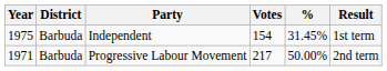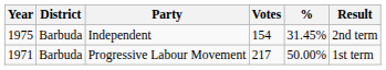Independent | Result: 1st term -> 2nd term
Progressive Labour Movement | Result: 2nd term -> 1st term
